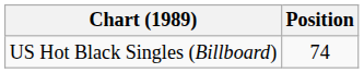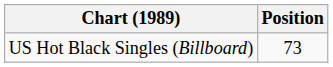US Hot Black Singles (Billboard) | Position: 74 -> 73
